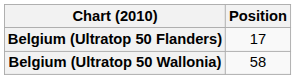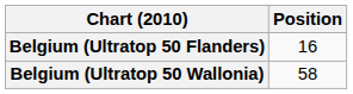Belgium (Ultratop 50 Flanders) | Position: 17 -> 16
